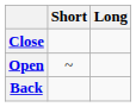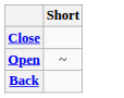- column: Long
